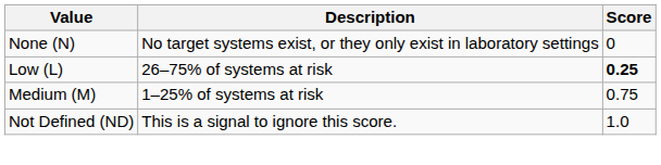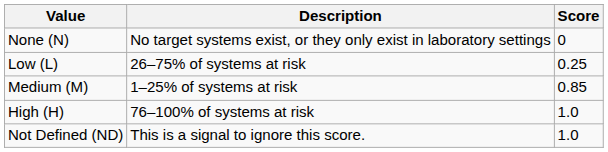Low (L) | Score: bold -> normal
Medium (M) | Score: 0.75 -> 0.85
+ row: High (H) | 76–100% of systems at risk | 1.0
